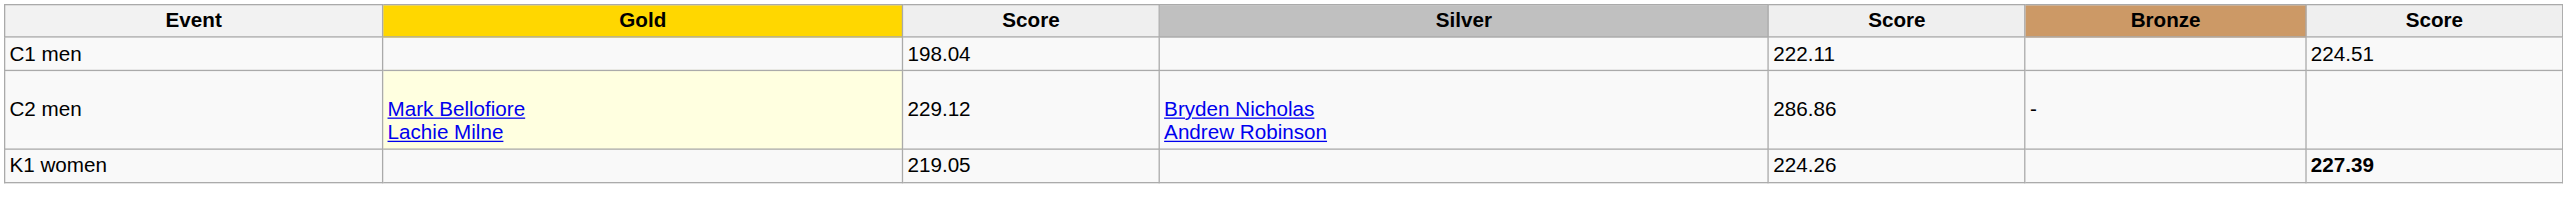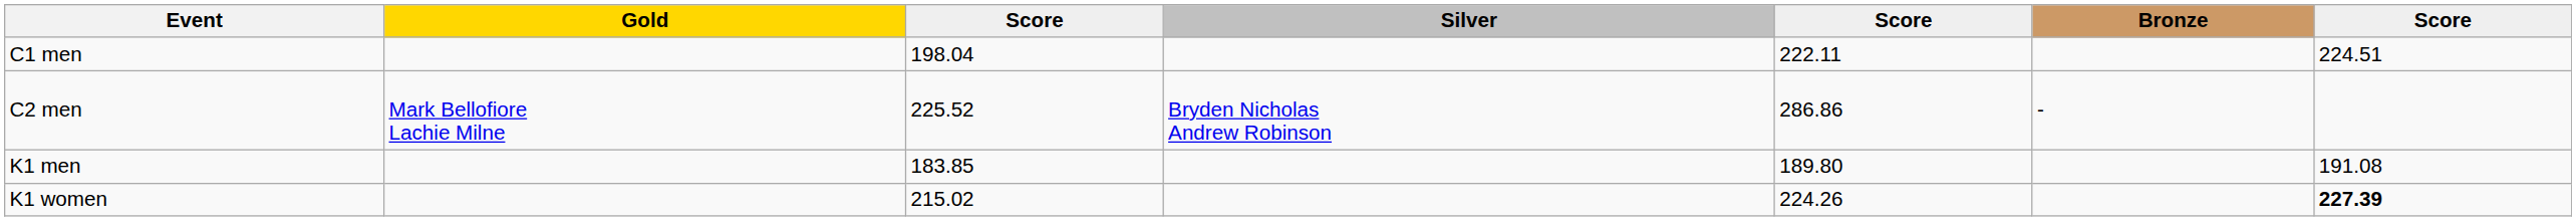C2 men | Gold: lightyellow background -> no background
C2 men | column 3: 229.12 -> 225.52
+ row: K1 men | 183.85 | 189.80 | 191.08
K1 women | column 3: 219.05 -> 215.02
